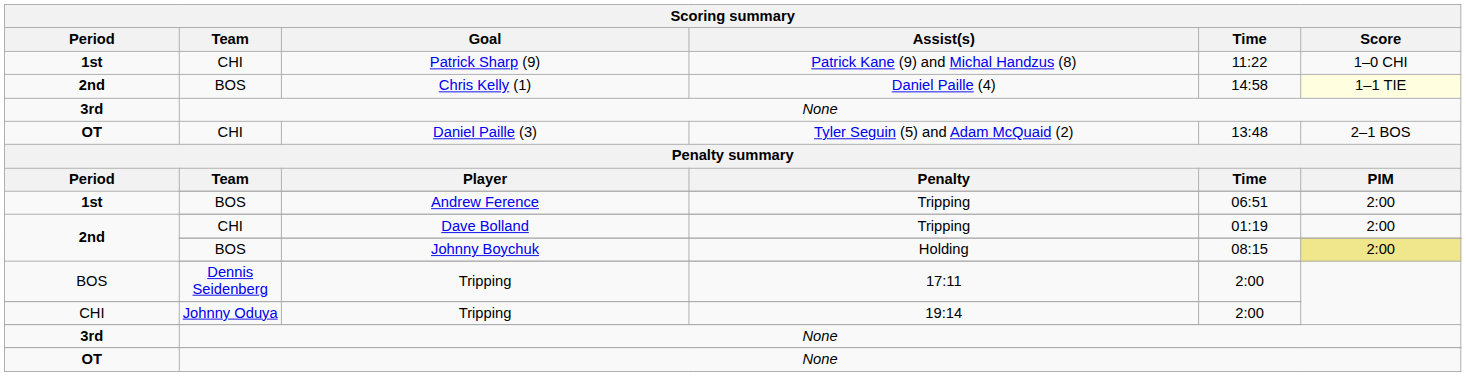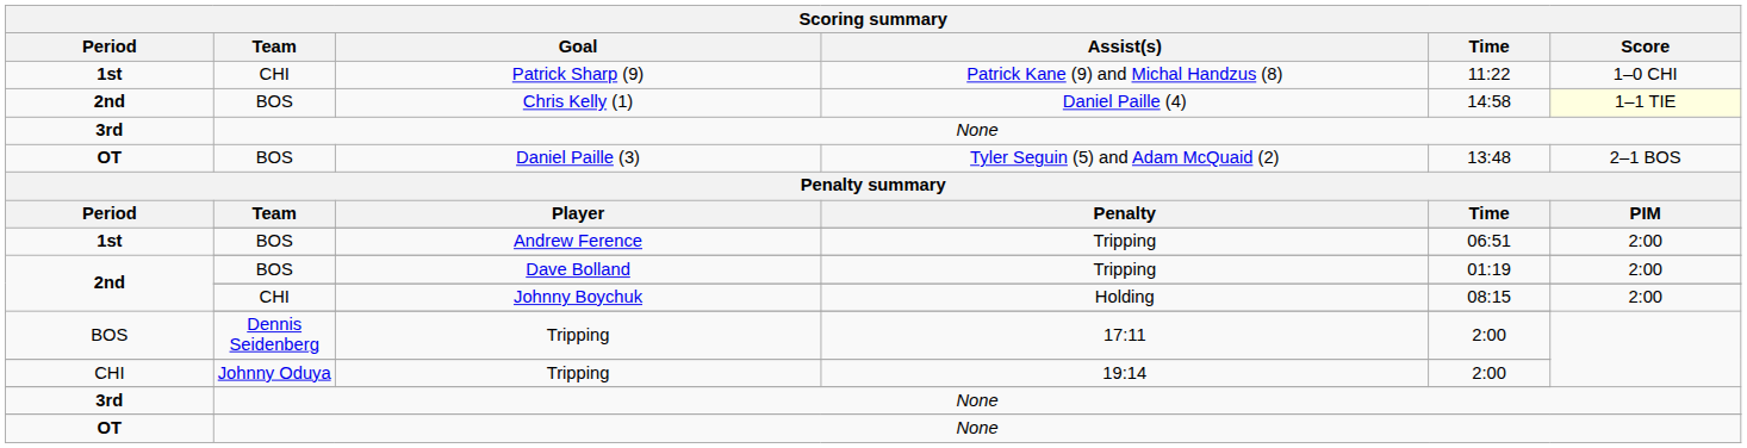Daniel Paille (3) | Team: CHI -> BOS
Dave Bolland | Team: CHI -> BOS
Johnny Boychuk | Team: BOS -> CHI
Johnny Boychuk | Score: khaki background -> no background
